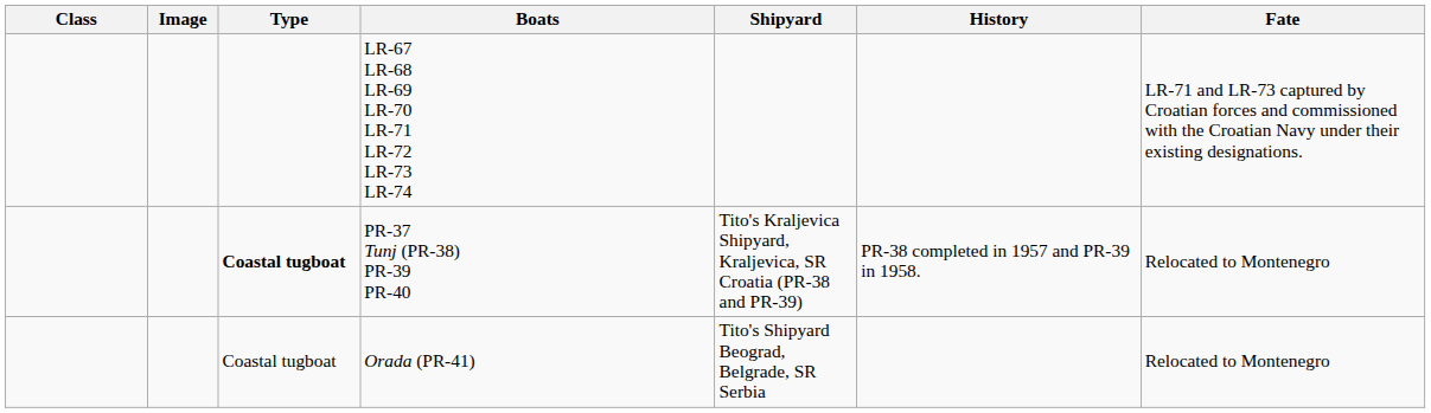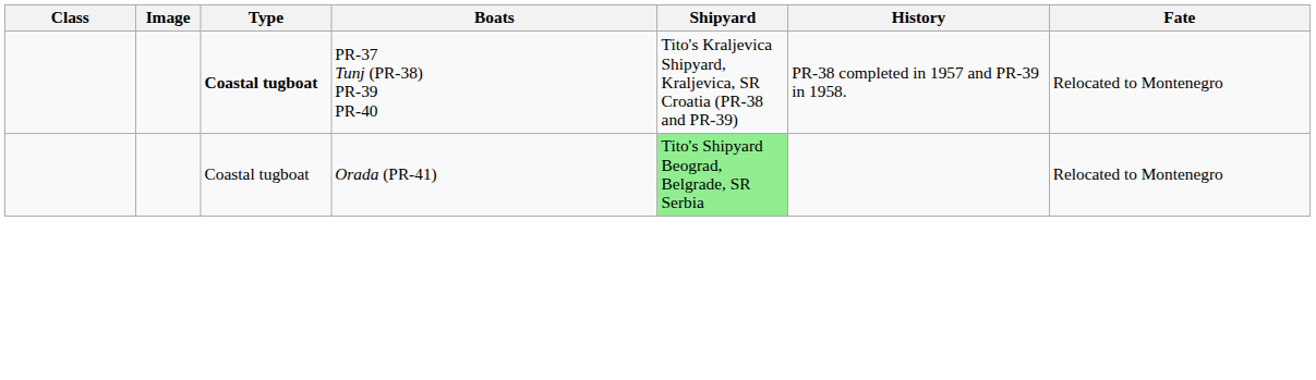- row: LR-67 LR-68 LR-69 LR-70 LR-71 LR-72 LR-73 LR-74 | LR-71 and LR-73 captured by Croatian forces and commissioned with the Croatian Navy under their existing designations.
Orada (PR-41) | Shipyard: no background -> lightgreen background
